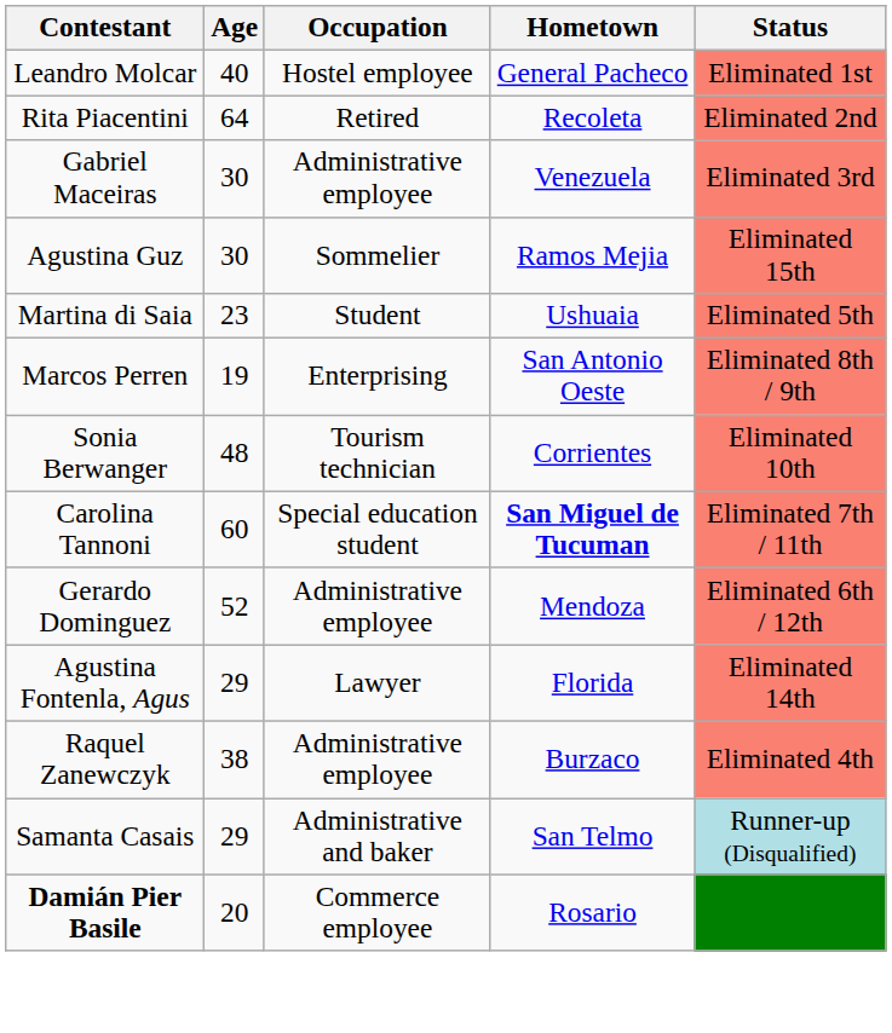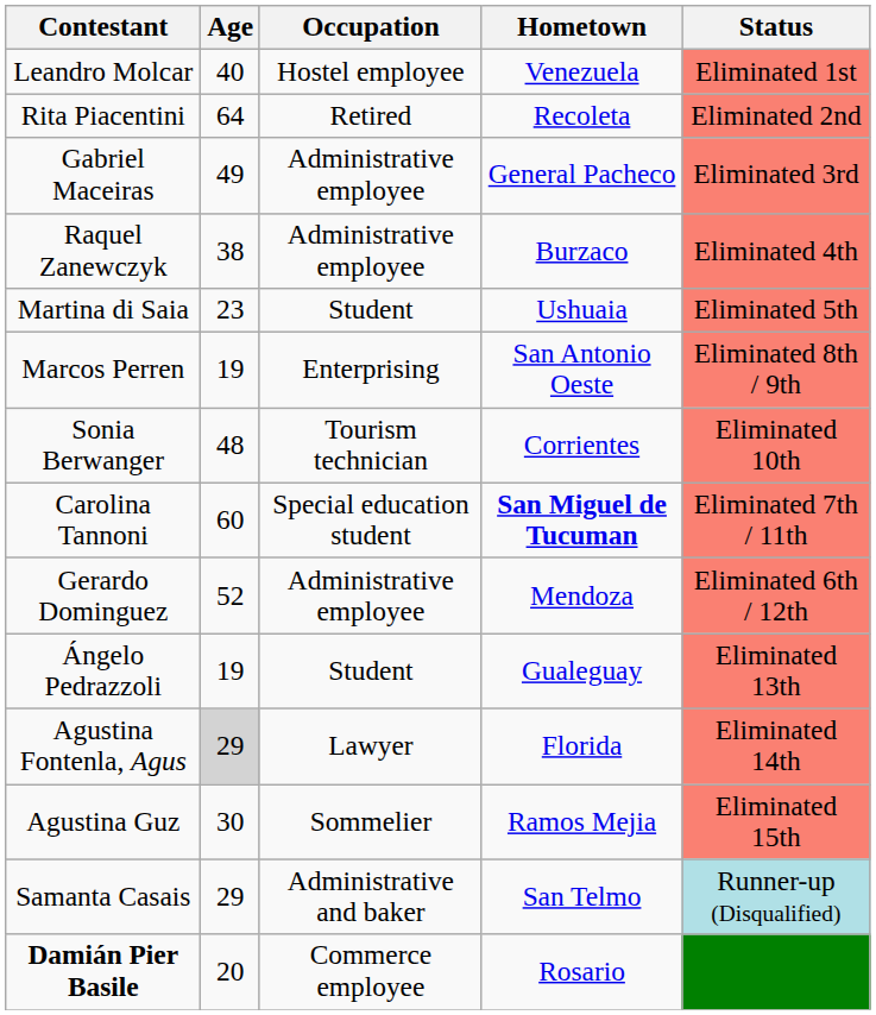Leandro Molcar | Hometown: General Pacheco -> Venezuela
Gabriel Maceiras | Age: 30 -> 49
Gabriel Maceiras | Hometown: Venezuela -> General Pacheco
rows swapped: Raquel Zanewczyk <-> Agustina Guz
+ row: Ángelo Pedrazzoli | 19 | Student | Gualeguay | Eliminated 13th
Agustina Fontenla, Agus | Age: no background -> lightgrey background
